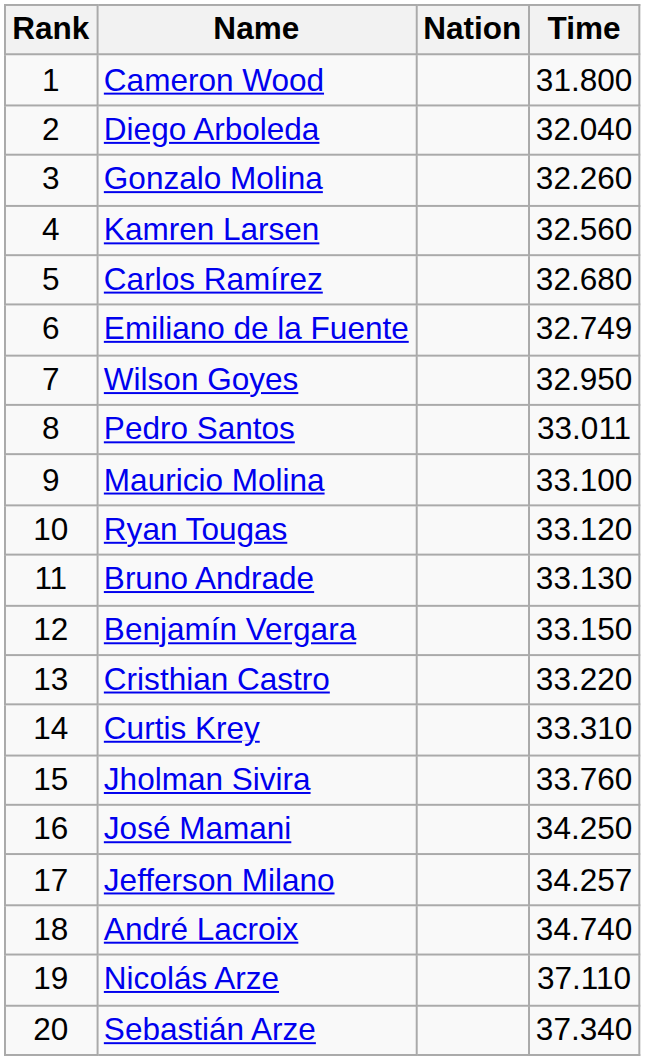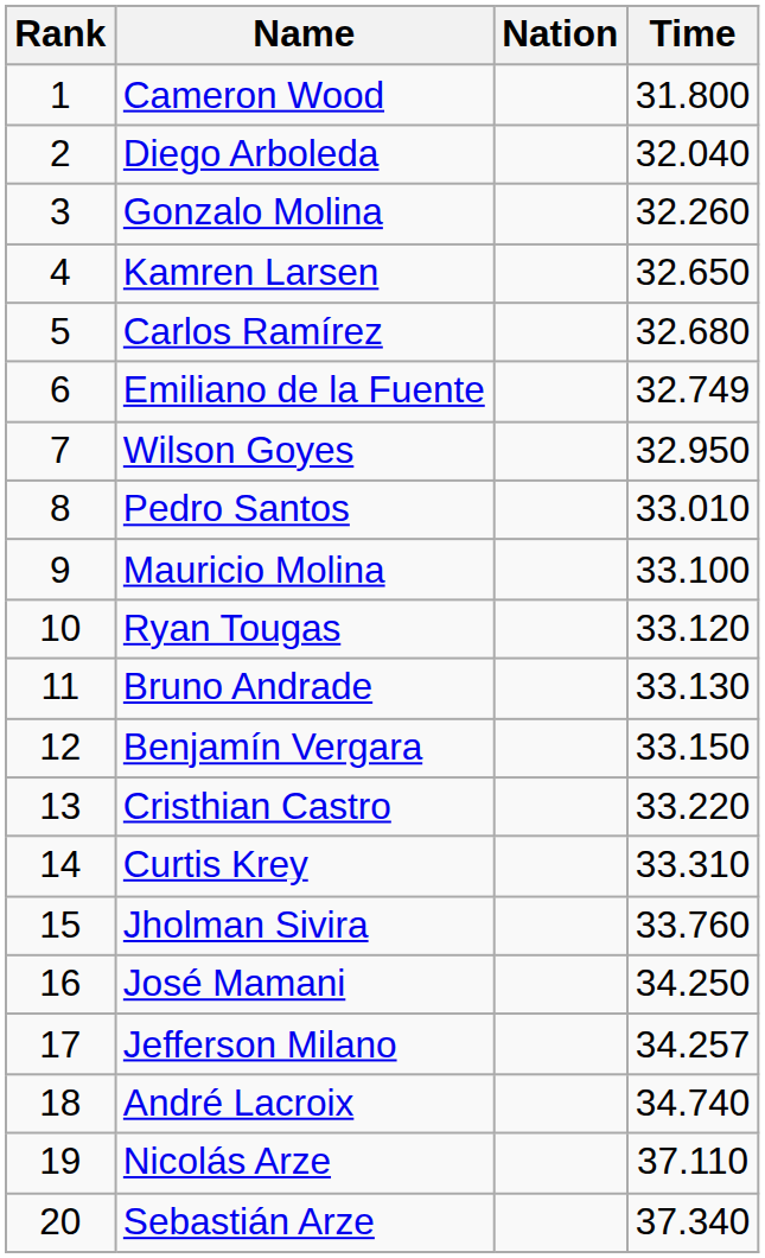Kamren Larsen | Time: 32.560 -> 32.650
Pedro Santos | Time: 33.011 -> 33.010
